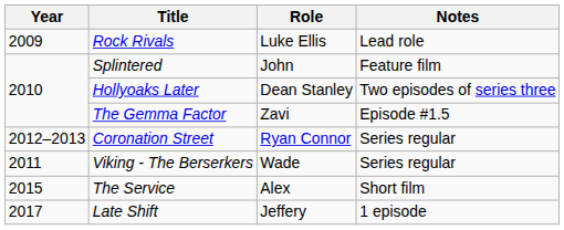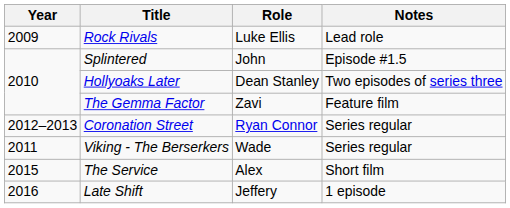Splintered | Notes: Feature film -> Episode #1.5
The Gemma Factor | Notes: Episode #1.5 -> Feature film
Late Shift | Year: 2017 -> 2016
